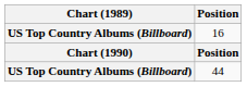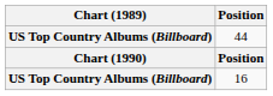rows swapped: 44 <-> 16
